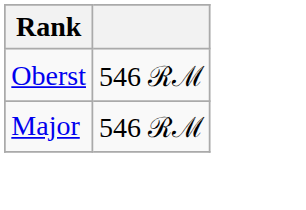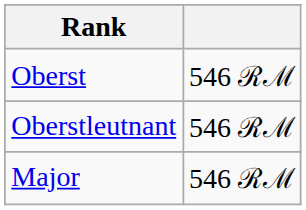+ row: Oberstleutnant | 546 ℛℳ
